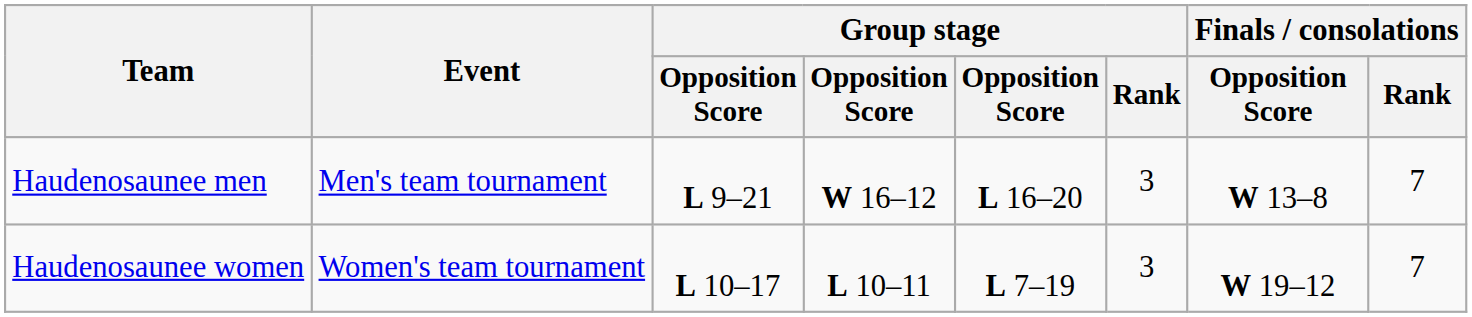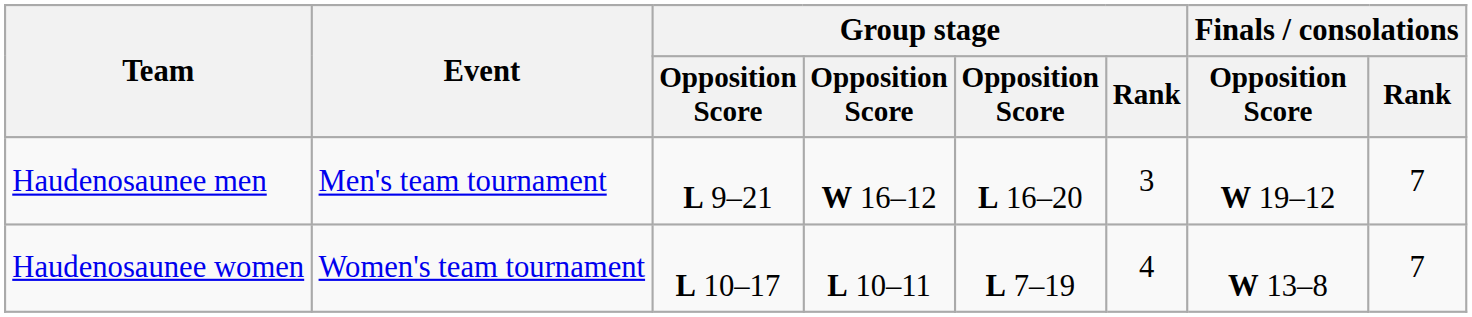Haudenosaunee men | Finals / consolations / Opposition Score: W 13–8 -> W 19–12
Haudenosaunee women | Group stage / Rank: 3 -> 4
Haudenosaunee women | Finals / consolations / Opposition Score: W 19–12 -> W 13–8
